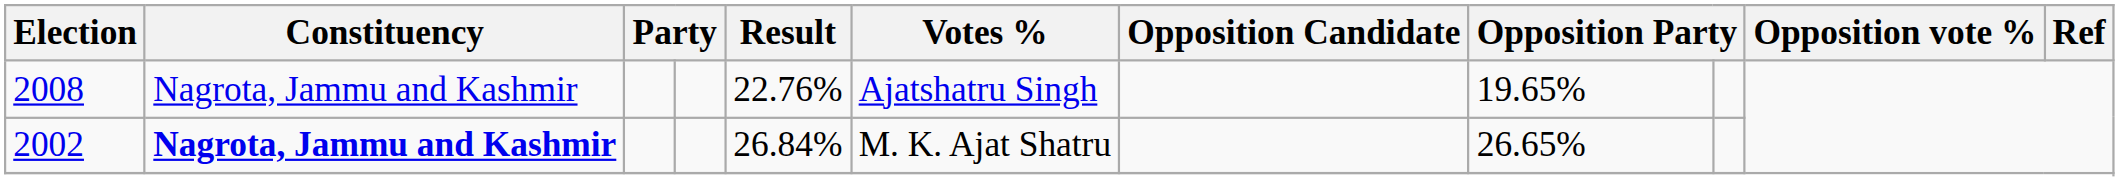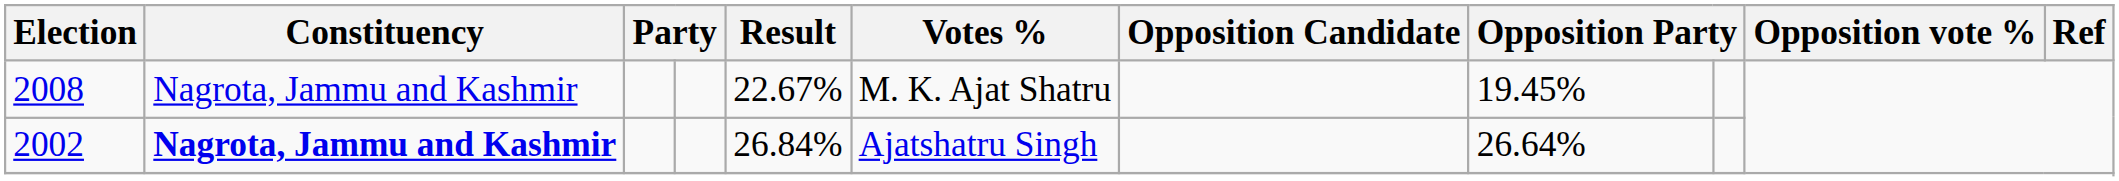2008 | Result: 22.76% -> 22.67%
2008 | Votes %: Ajatshatru Singh -> M. K. Ajat Shatru
2008 | column 8: 19.65% -> 19.45%
2002 | Votes %: M. K. Ajat Shatru -> Ajatshatru Singh
2002 | column 8: 26.65% -> 26.64%
